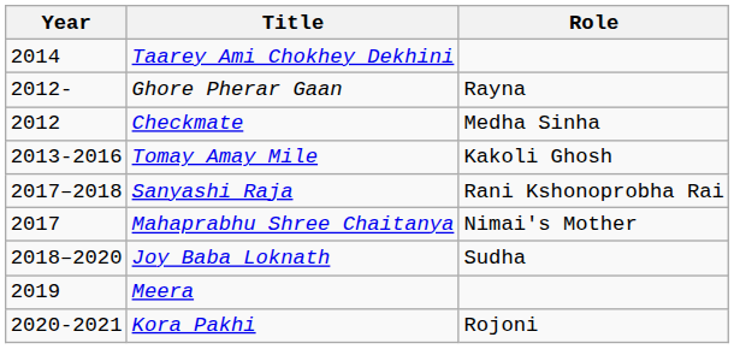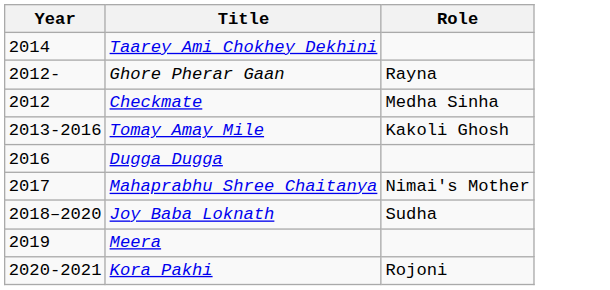+ row: 2016 | Dugga Dugga
- row: 2017–2018 | Sanyashi Raja | Rani Kshonoprobha Rai
